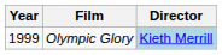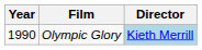Olympic Glory | Year: 1999 -> 1990
